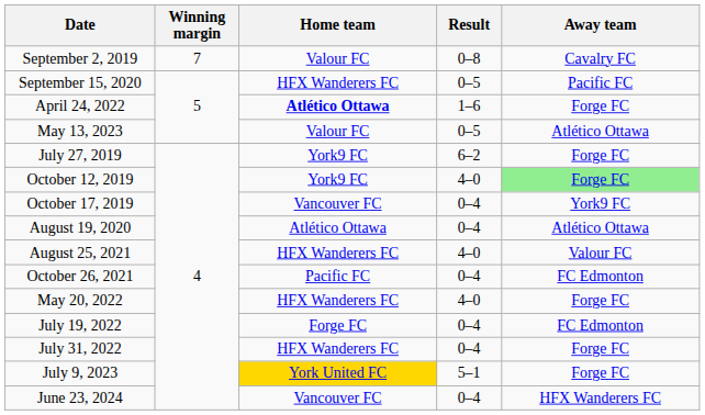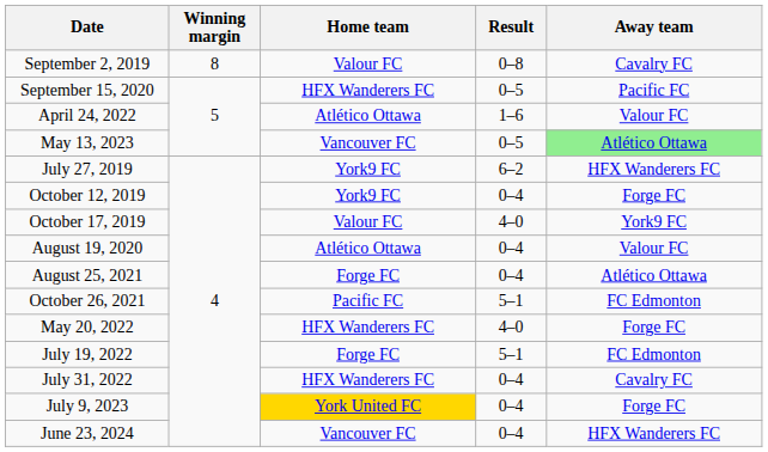September 2, 2019 | Winning margin: 7 -> 8
April 24, 2022 | Home team: bold -> normal
April 24, 2022 | Away team: Forge FC -> Valour FC
May 13, 2023 | Home team: Valour FC -> Vancouver FC
May 13, 2023 | Away team: no background -> lightgreen background
July 27, 2019 | Away team: Forge FC -> HFX Wanderers FC
October 12, 2019 | Result: 4–0 -> 0–4
October 12, 2019 | Away team: lightgreen background -> no background
October 17, 2019 | Home team: Vancouver FC -> Valour FC
October 17, 2019 | Result: 0–4 -> 4–0
August 19, 2020 | Away team: Atlético Ottawa -> Valour FC
August 25, 2021 | Home team: HFX Wanderers FC -> Forge FC
August 25, 2021 | Result: 4–0 -> 0–4
August 25, 2021 | Away team: Valour FC -> Atlético Ottawa
October 26, 2021 | Result: 0–4 -> 5–1
July 19, 2022 | Result: 0–4 -> 5–1
July 31, 2022 | Away team: Forge FC -> Cavalry FC
July 9, 2023 | Result: 5–1 -> 0–4
